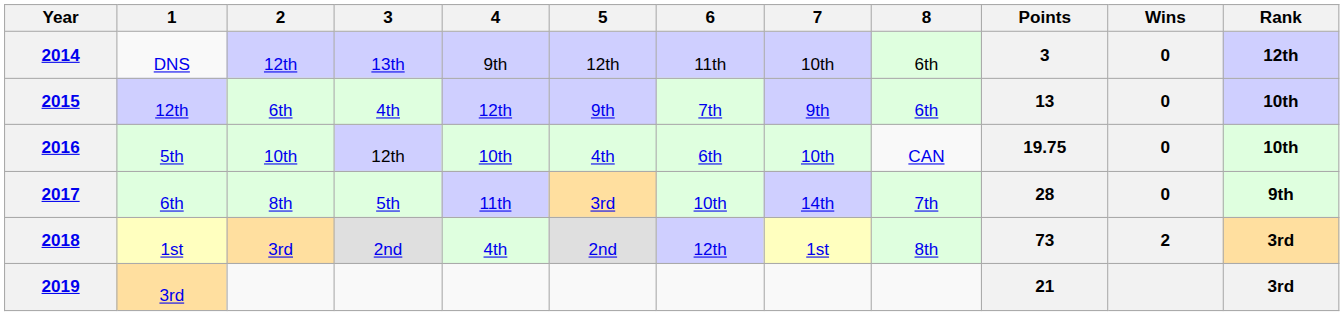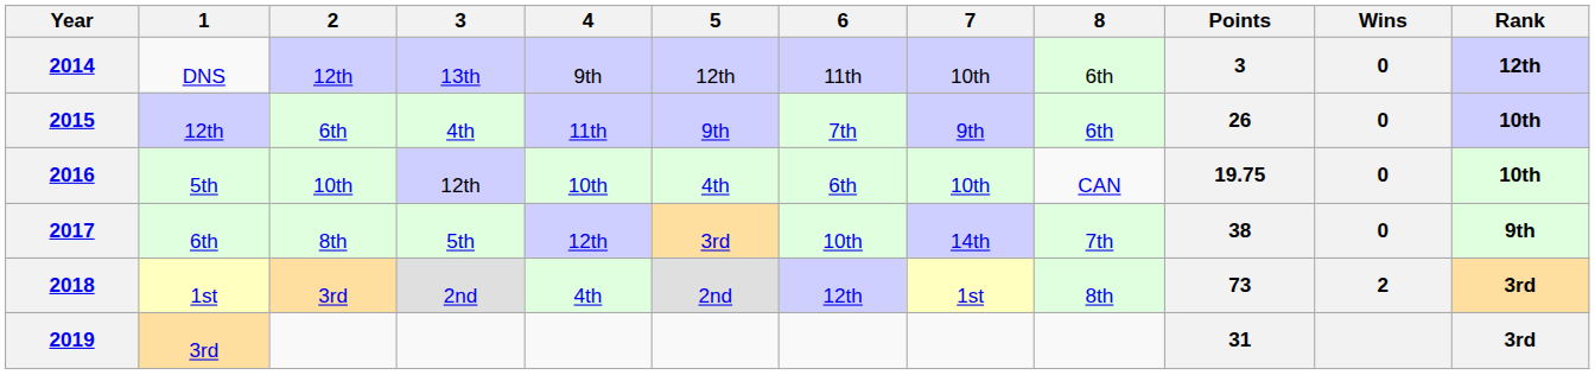2015 | 4: 12th -> 11th
2015 | Points: 13 -> 26
2017 | 4: 11th -> 12th
2017 | Points: 28 -> 38
2019 | Points: 21 -> 31
